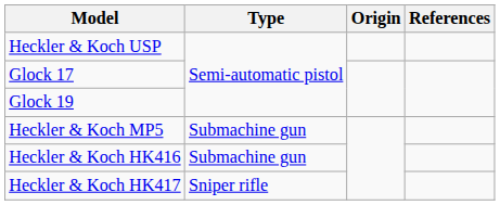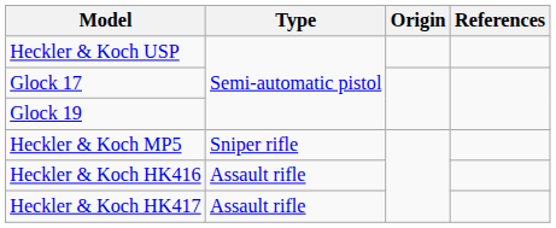Heckler & Koch MP5 | Type: Submachine gun -> Sniper rifle
Heckler & Koch HK416 | Type: Submachine gun -> Assault rifle
Heckler & Koch HK417 | Type: Sniper rifle -> Assault rifle
